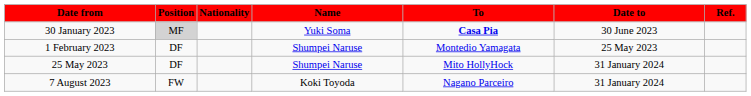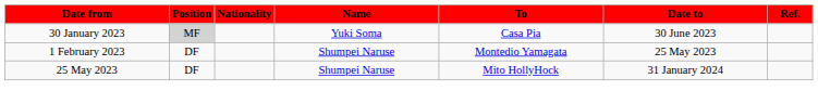30 January 2023 | To: bold -> normal
- row: 7 August 2023 | FW | Koki Toyoda | Nagano Parceiro | 31 January 2024
